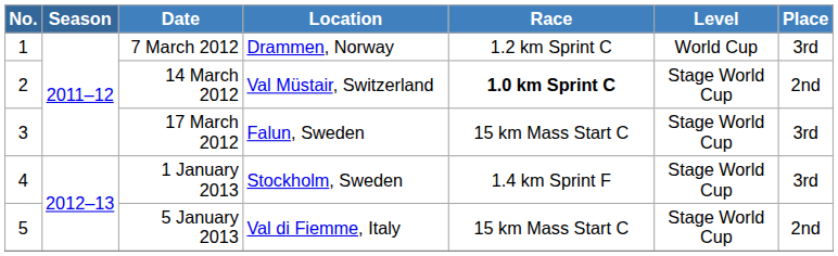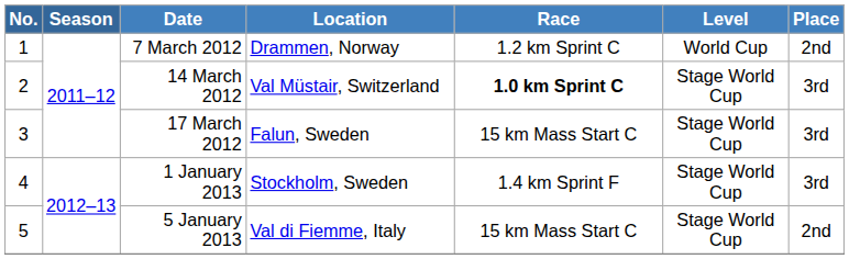7 March 2012 | Place: 3rd -> 2nd
14 March 2012 | Place: 2nd -> 3rd
